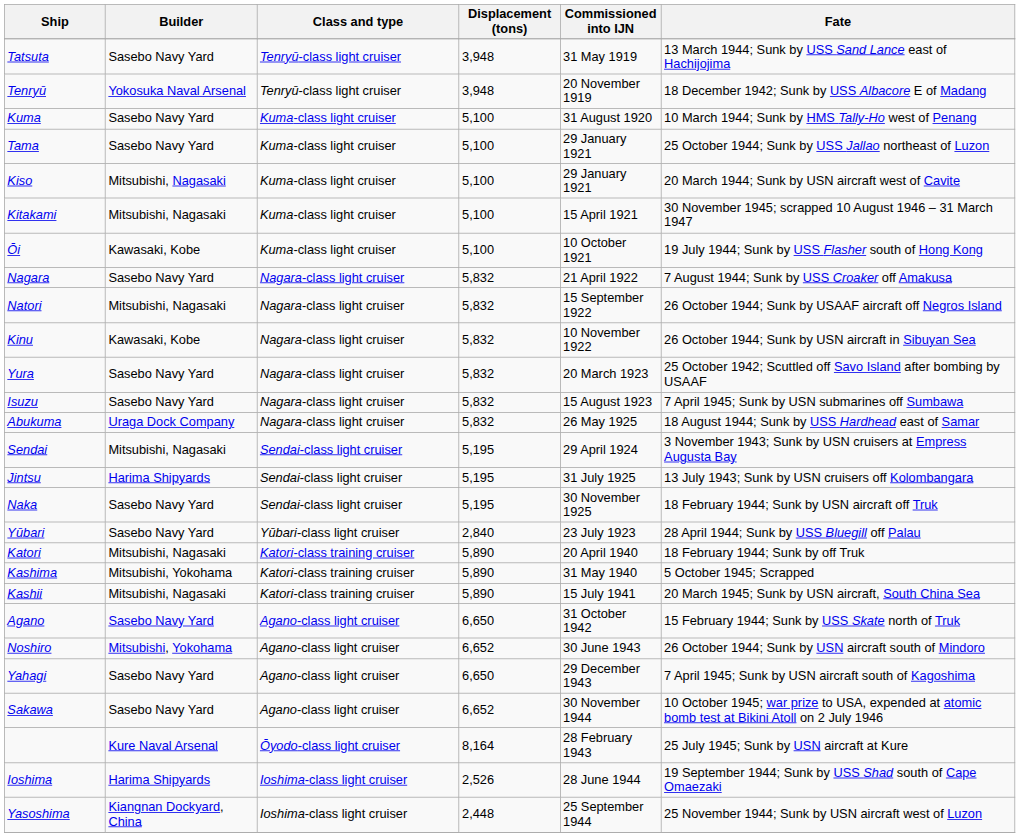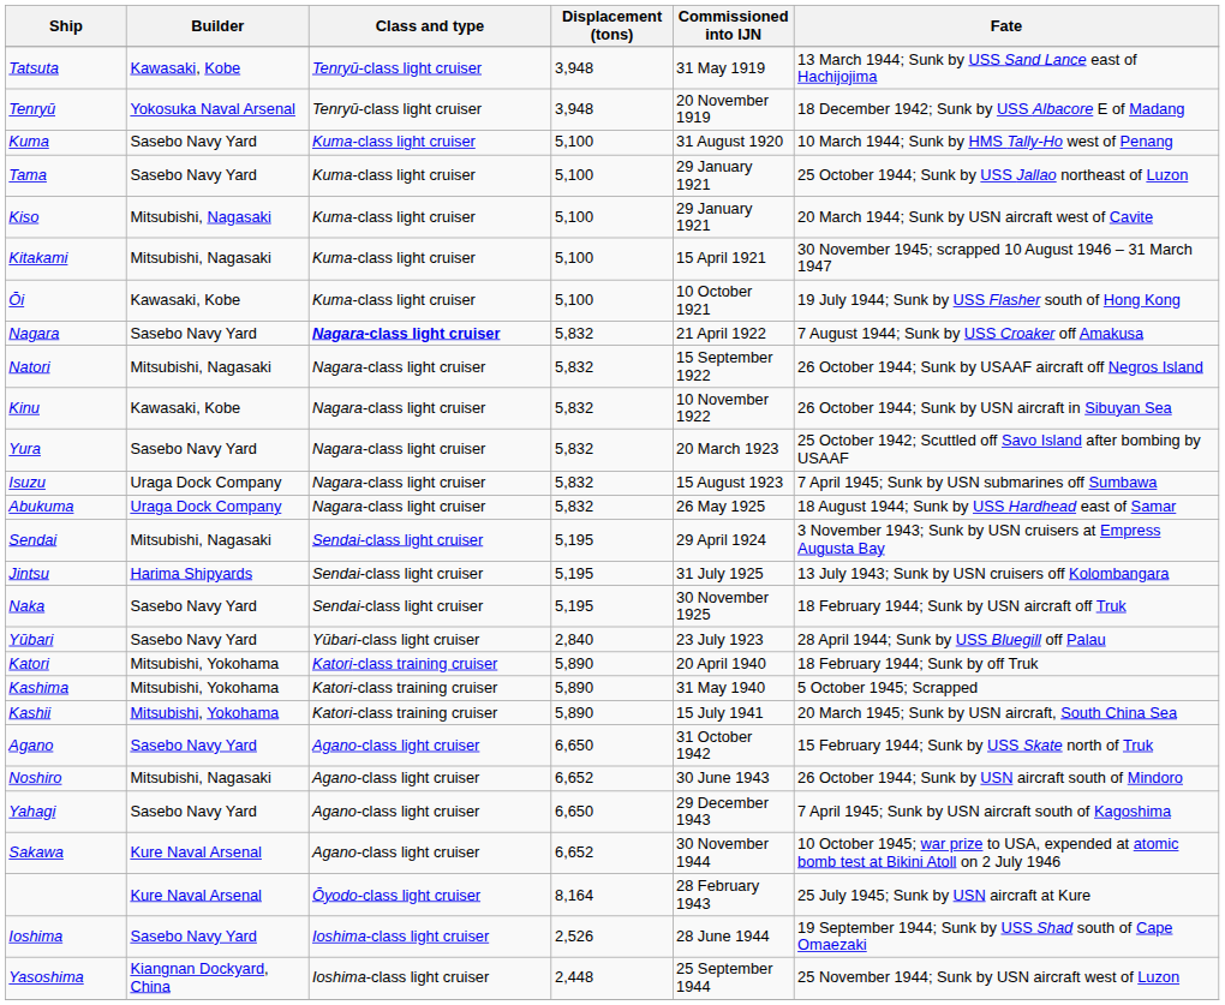Tatsuta | Builder: Sasebo Navy Yard -> Kawasaki, Kobe
Nagara | Class and type: normal -> bold
Isuzu | Builder: Sasebo Navy Yard -> Uraga Dock Company
Katori | Builder: Mitsubishi, Nagasaki -> Mitsubishi, Yokohama
Kashii | Builder: Mitsubishi, Nagasaki -> Mitsubishi, Yokohama
Noshiro | Builder: Mitsubishi, Yokohama -> Mitsubishi, Nagasaki
Sakawa | Builder: Sasebo Navy Yard -> Kure Naval Arsenal
Ioshima | Builder: Harima Shipyards -> Sasebo Navy Yard
